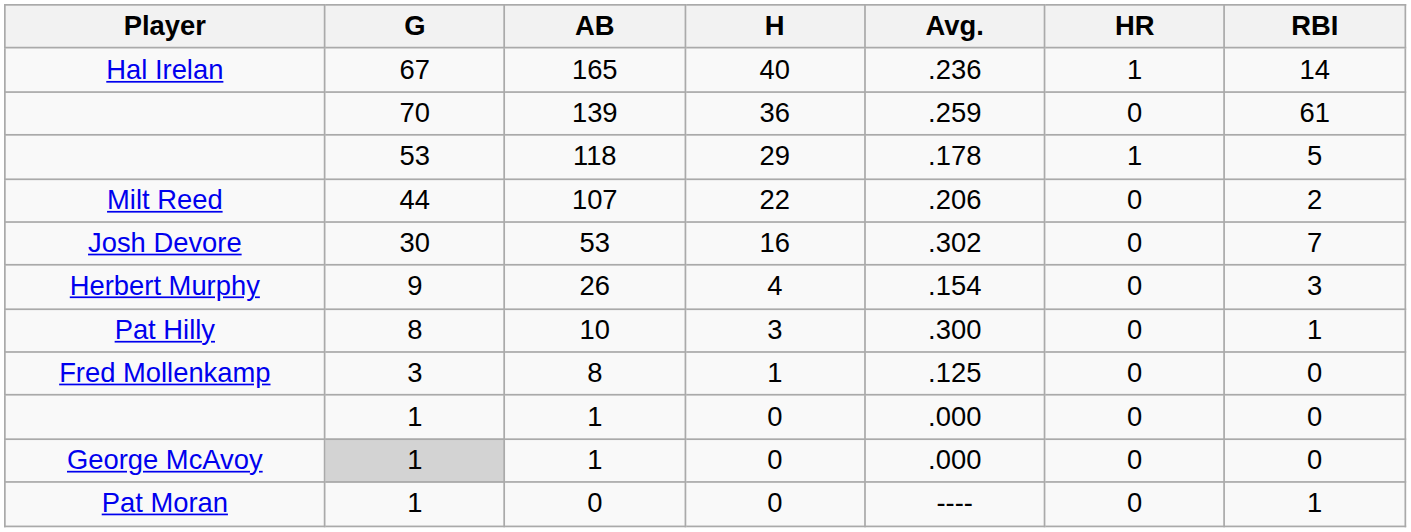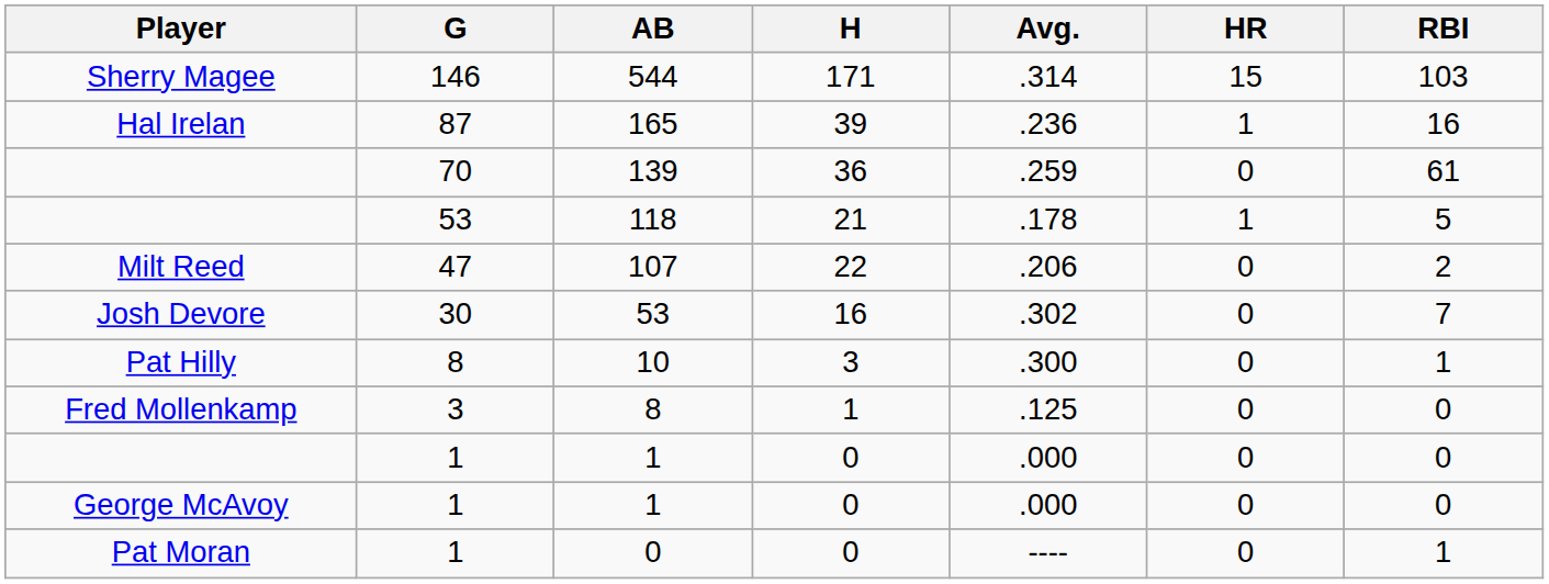+ row: Sherry Magee | 146 | 544 | 171 | .314 | 15 | 103
165 | G: 67 -> 87
165 | H: 40 -> 39
165 | RBI: 14 -> 16
118 | H: 29 -> 21
107 | G: 44 -> 47
- row: Herbert Murphy | 9 | 26 | 4 | .154 | 0 | 3
George McAvoy / 1 | G: lightgrey background -> no background
